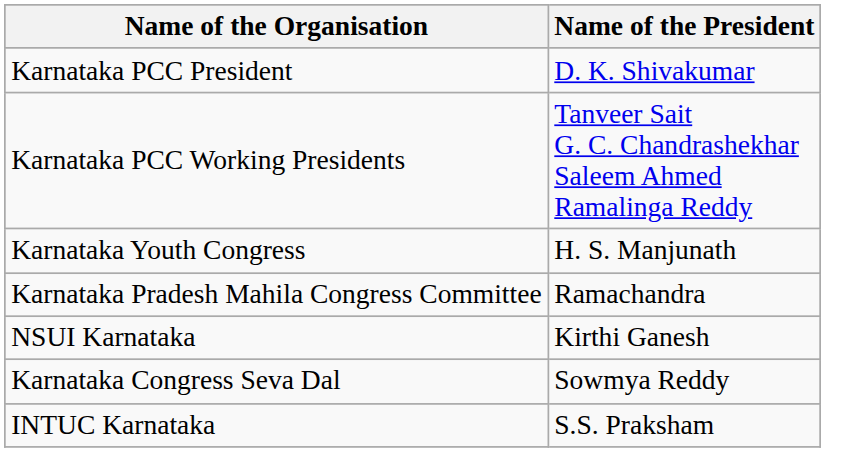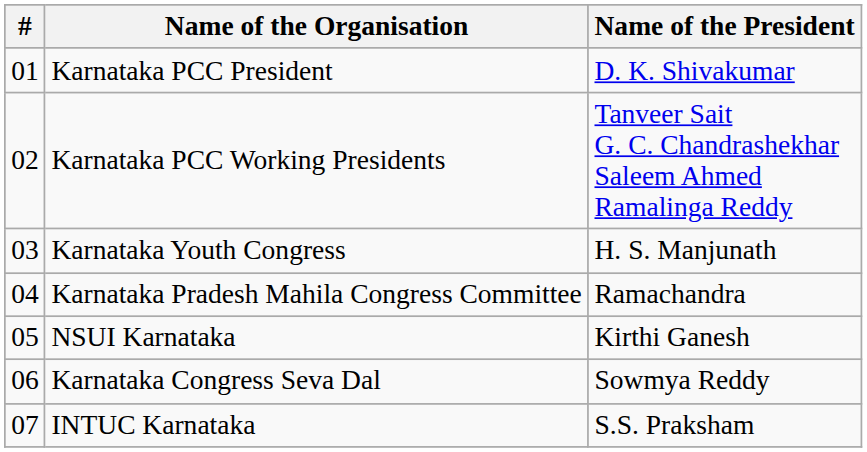+ column: # | 01 | 02 | 03 | 04 | 05 | 06 | 07
